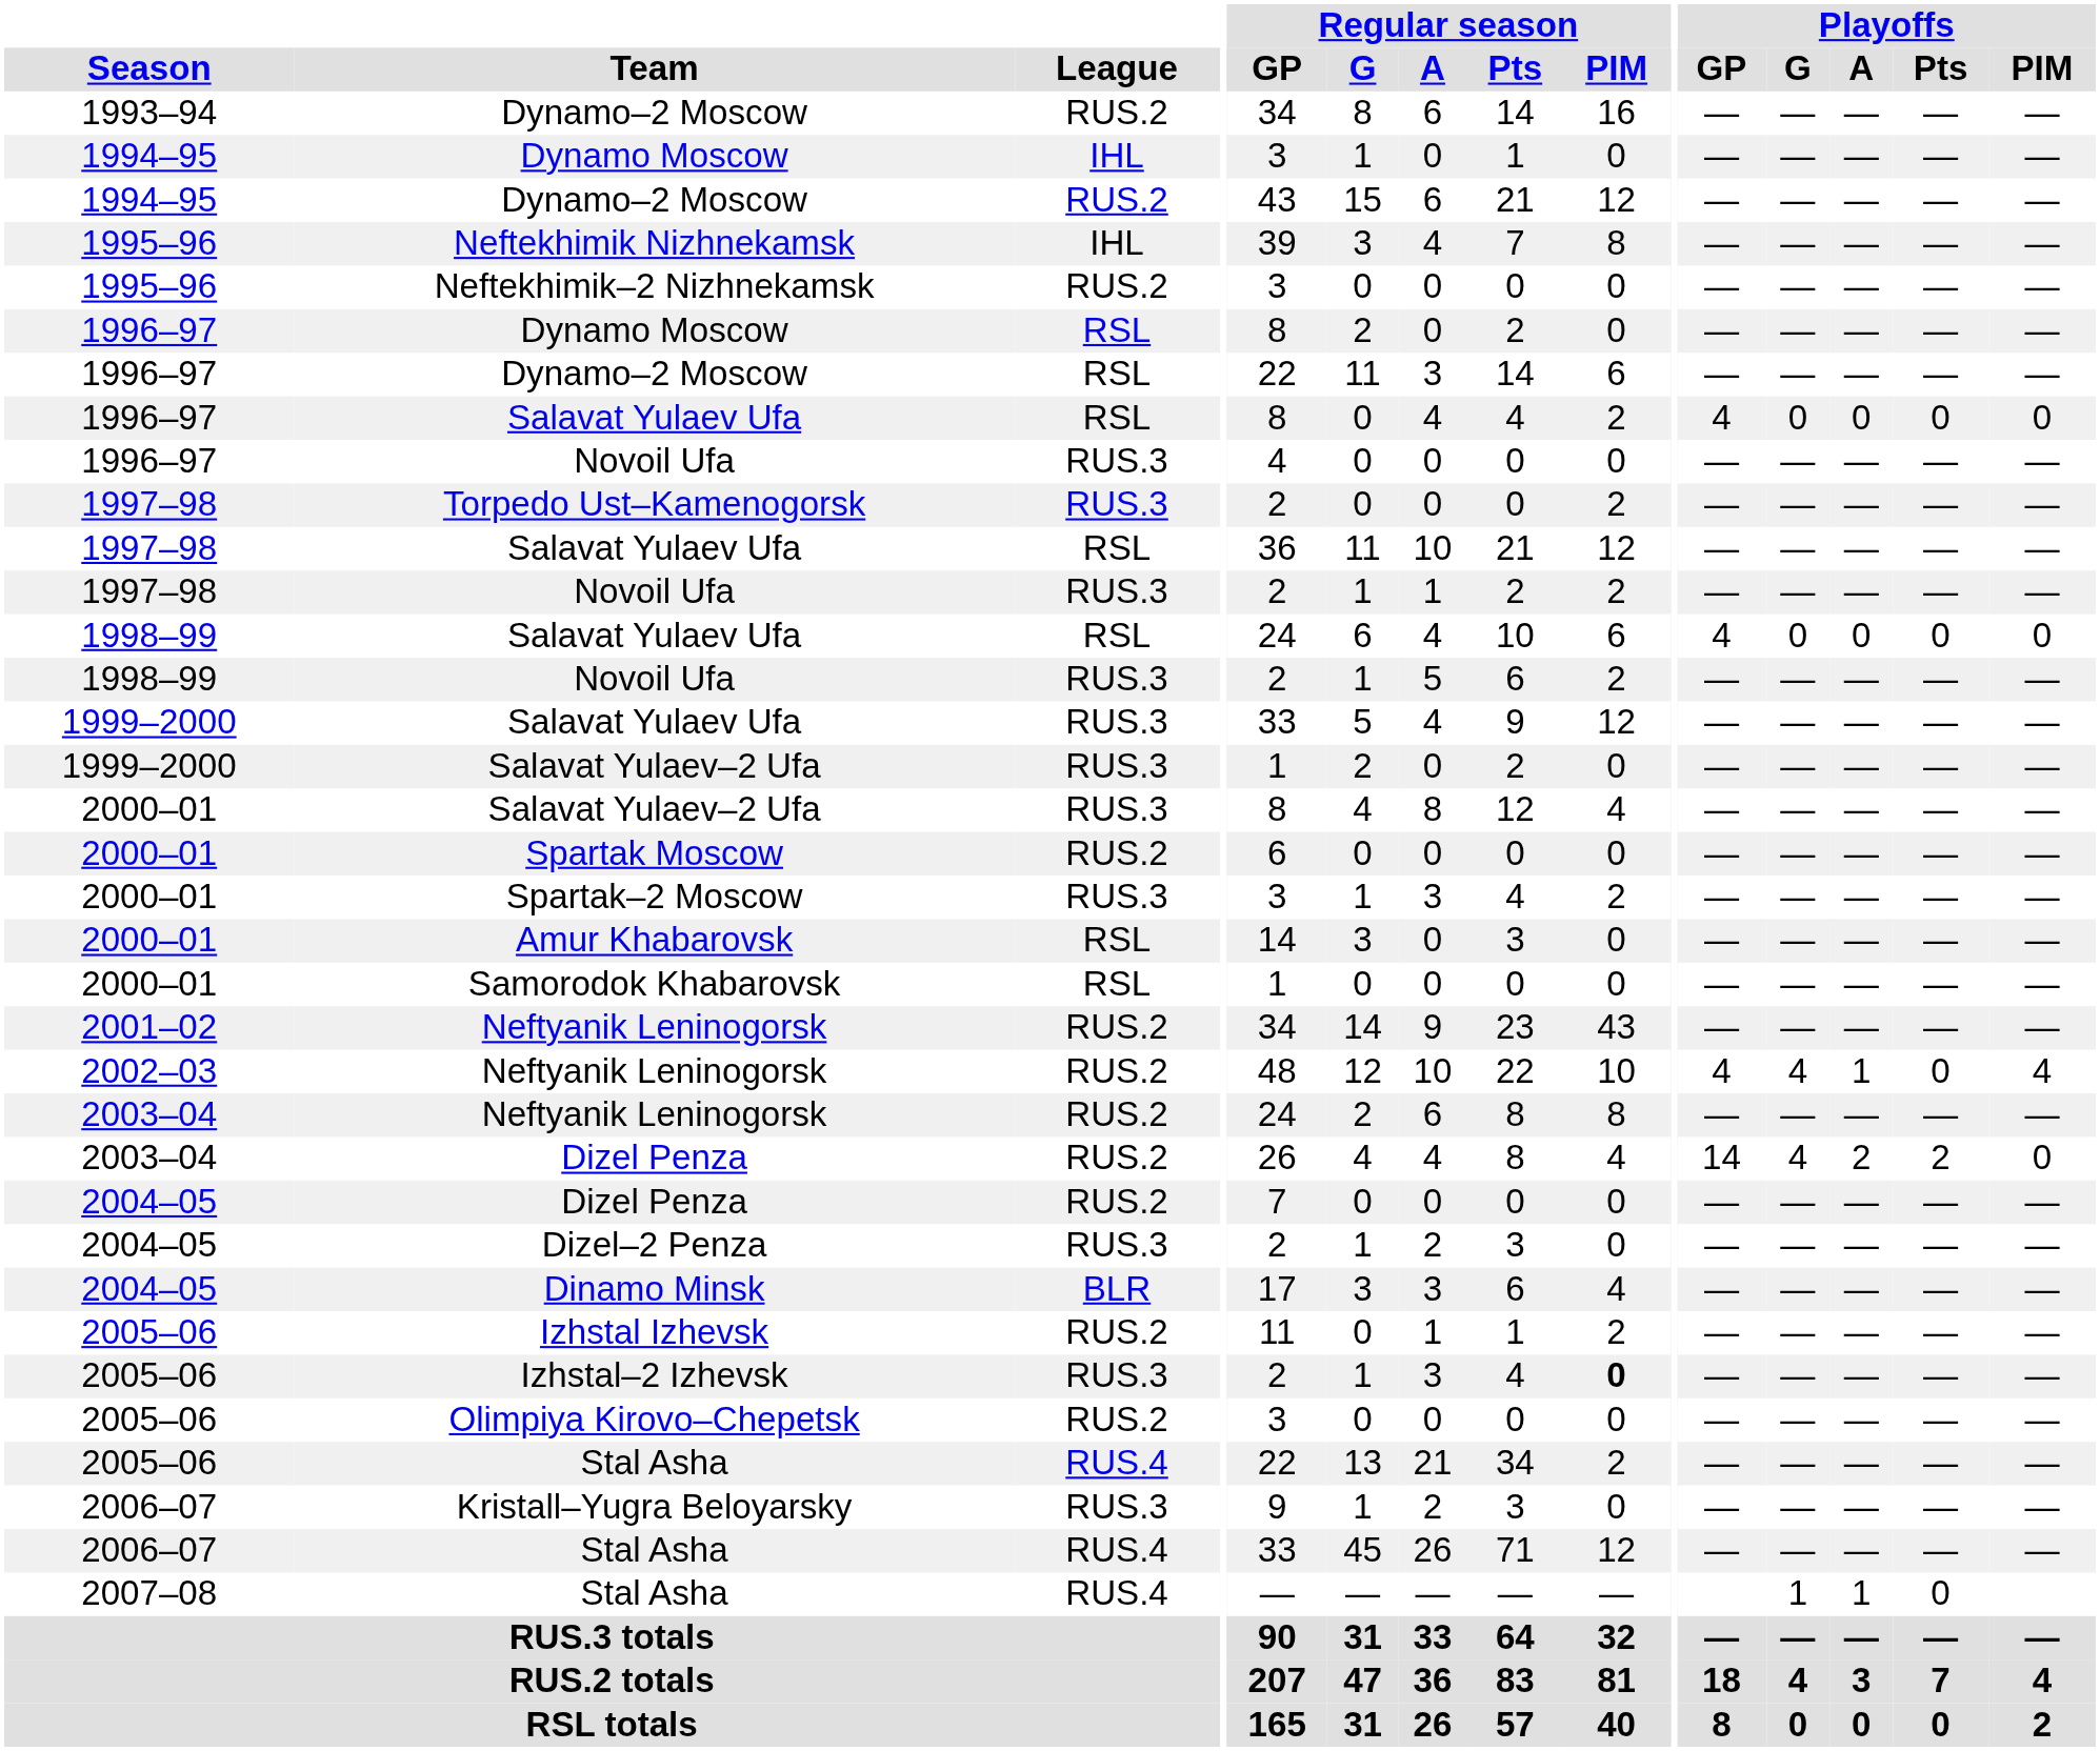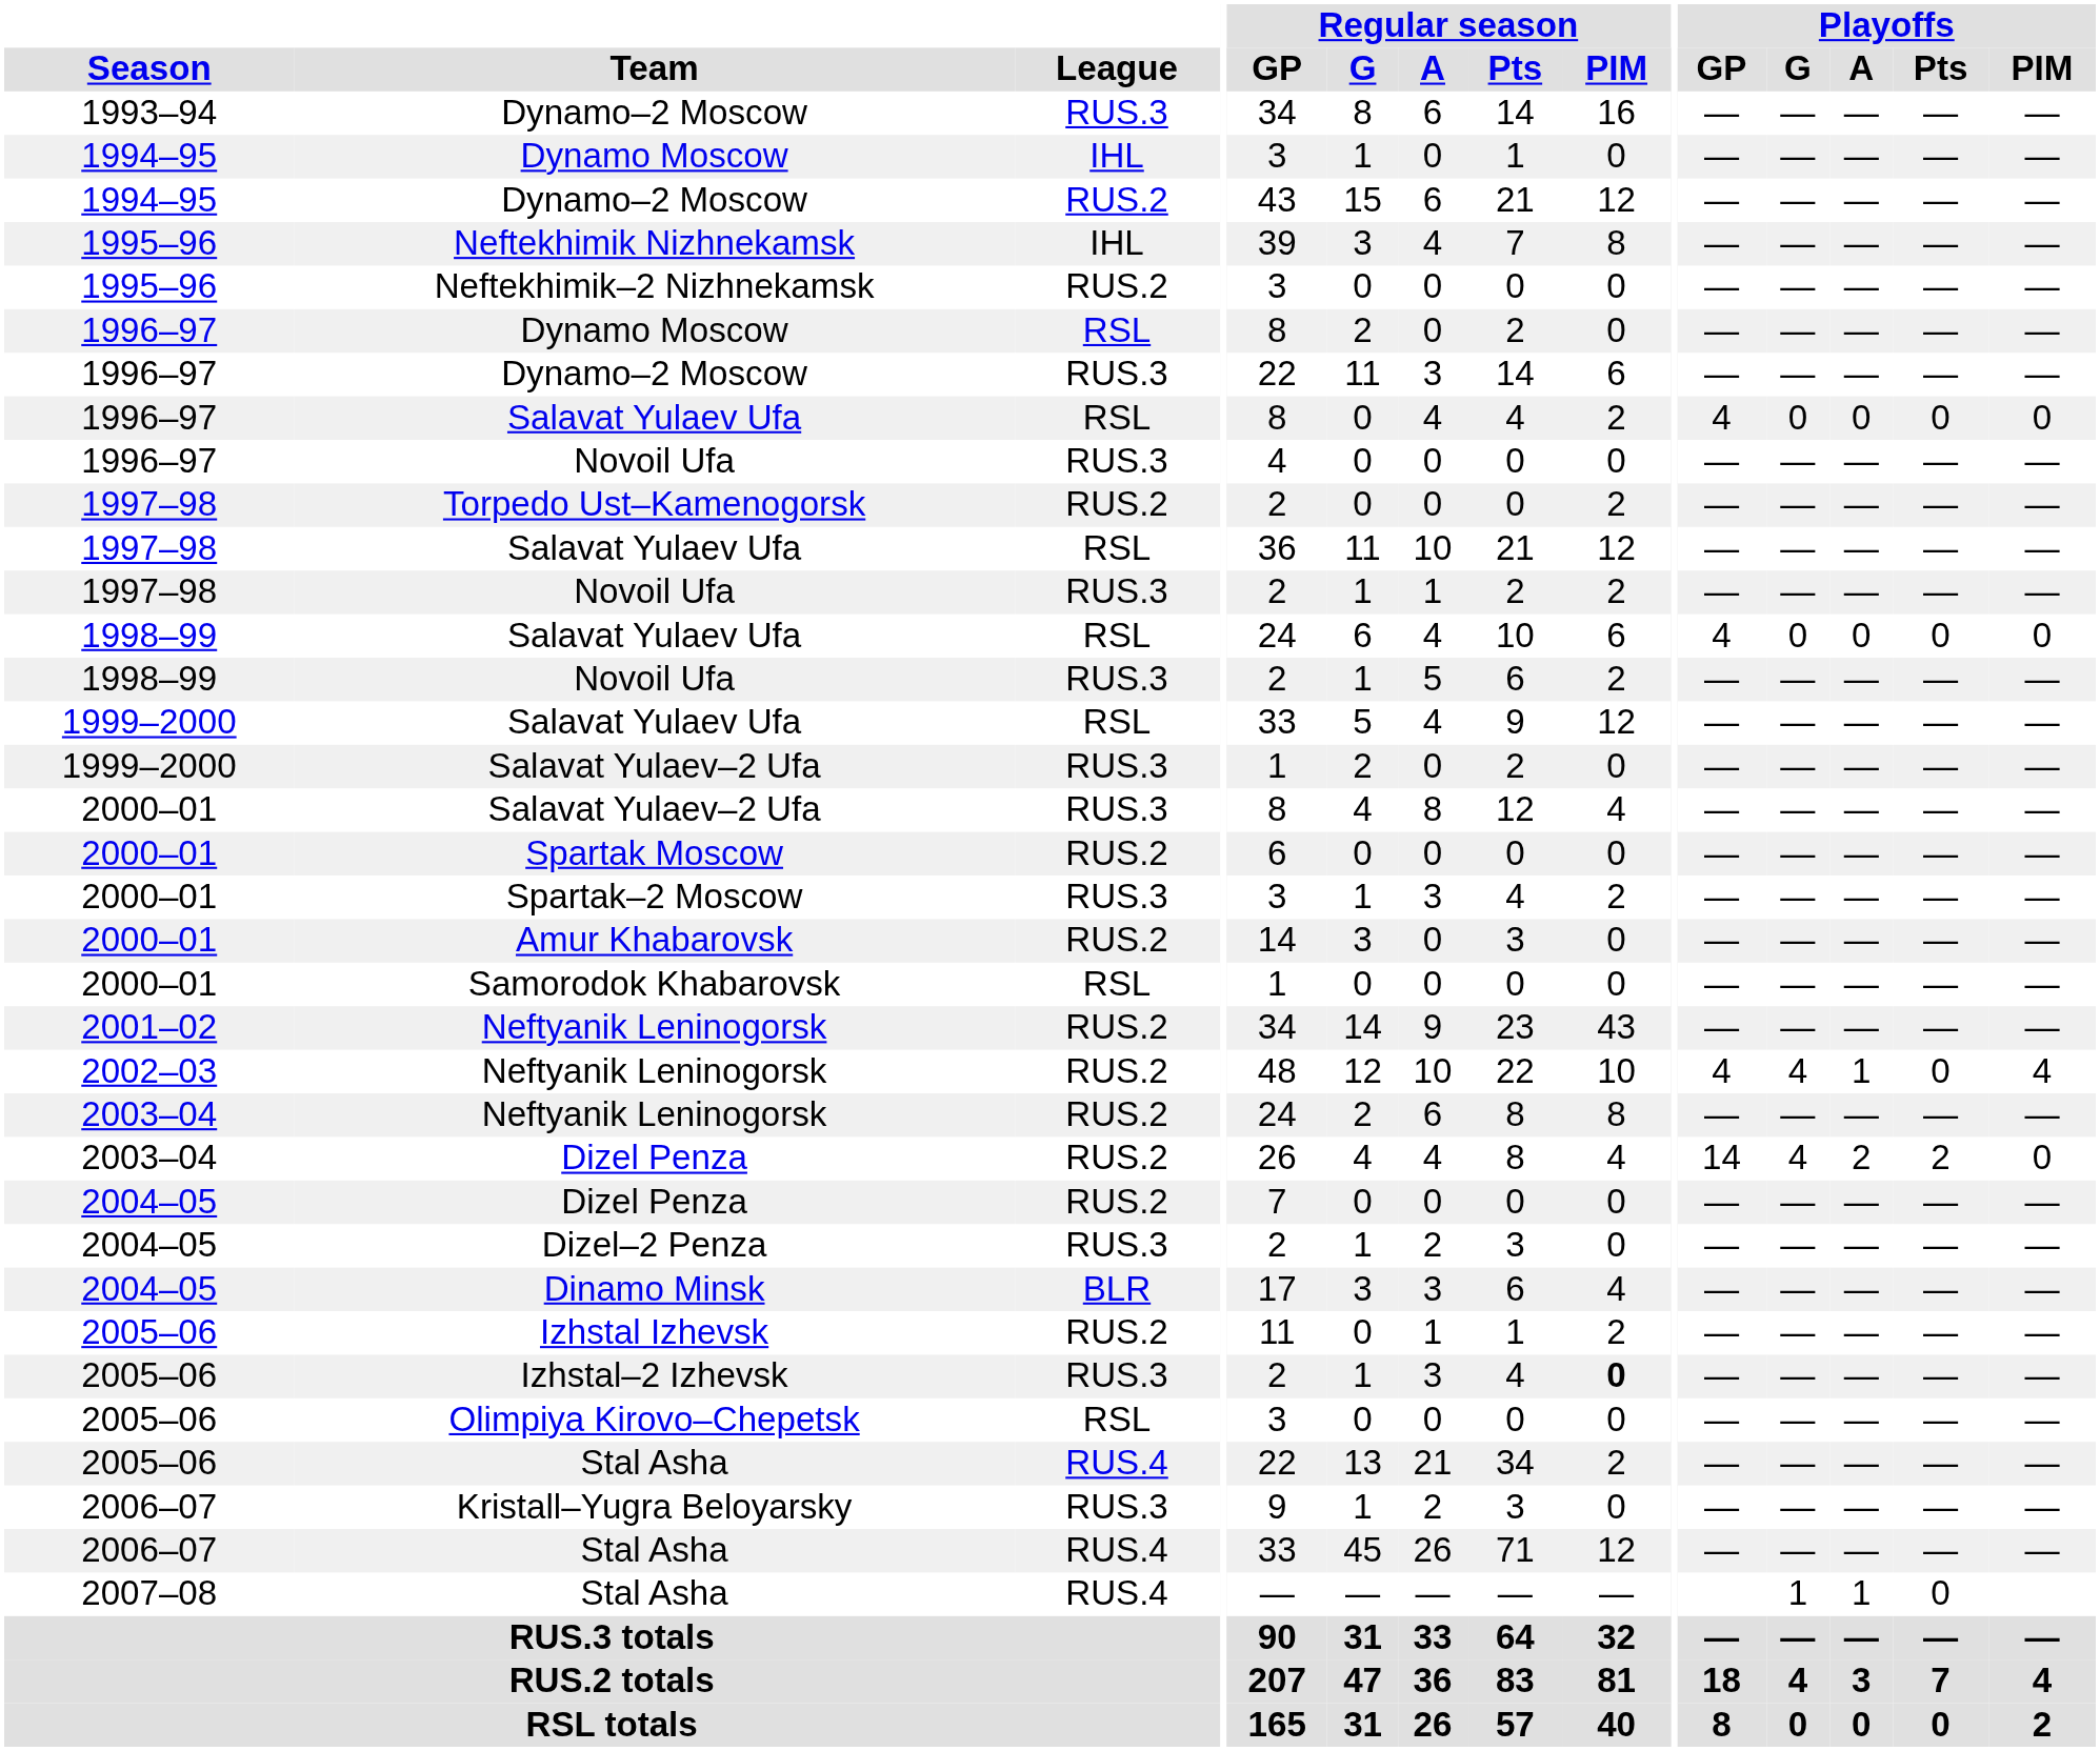1993–94 / Dynamo–2 Moscow | League: RUS.2 -> RUS.3
1996–97 / Dynamo–2 Moscow | League: RSL -> RUS.3
Torpedo Ust–Kamenogorsk | League: RUS.3 -> RUS.2
1999–2000 / Salavat Yulaev Ufa | League: RUS.3 -> RSL
Amur Khabarovsk | League: RSL -> RUS.2
Olimpiya Kirovo–Chepetsk | League: RUS.2 -> RSL
